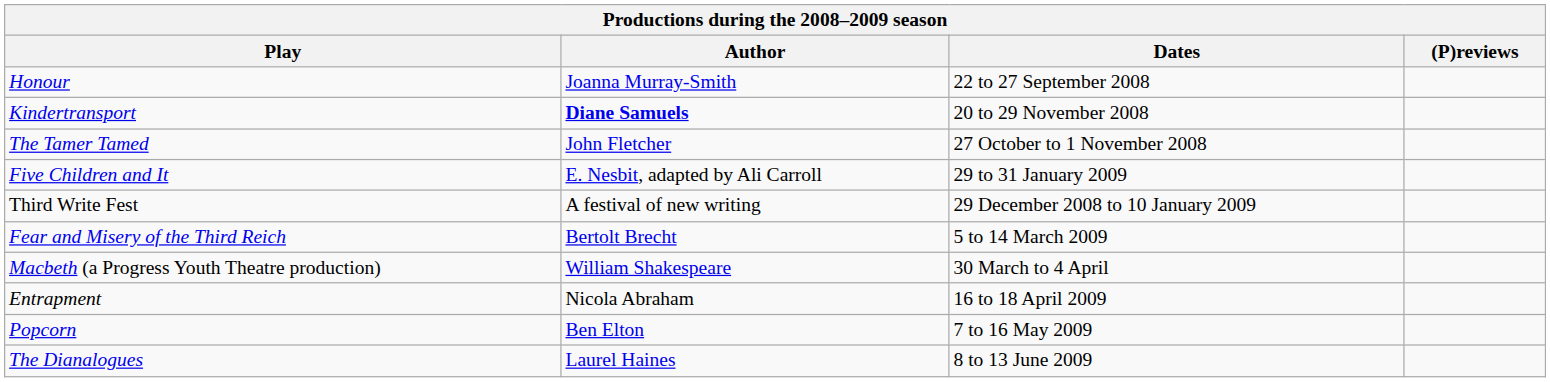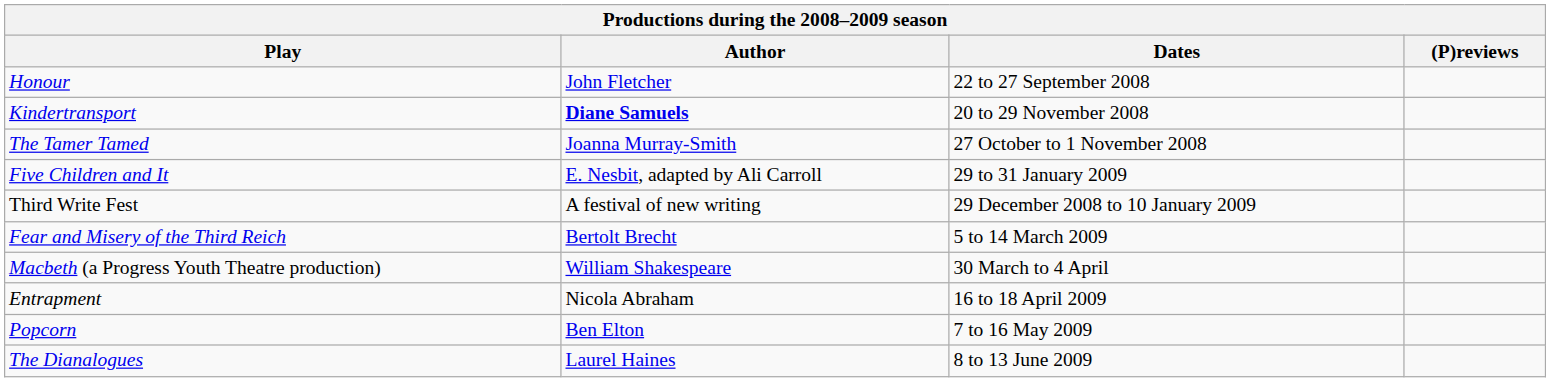Honour | Author: Joanna Murray-Smith -> John Fletcher
The Tamer Tamed | Author: John Fletcher -> Joanna Murray-Smith
